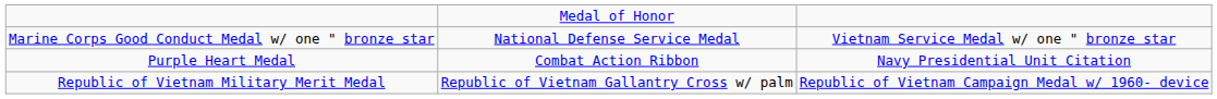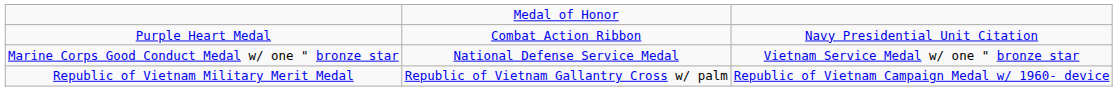rows swapped: Purple Heart Medal <-> Marine Corps Good Conduct Medal w/ one " bronze star
